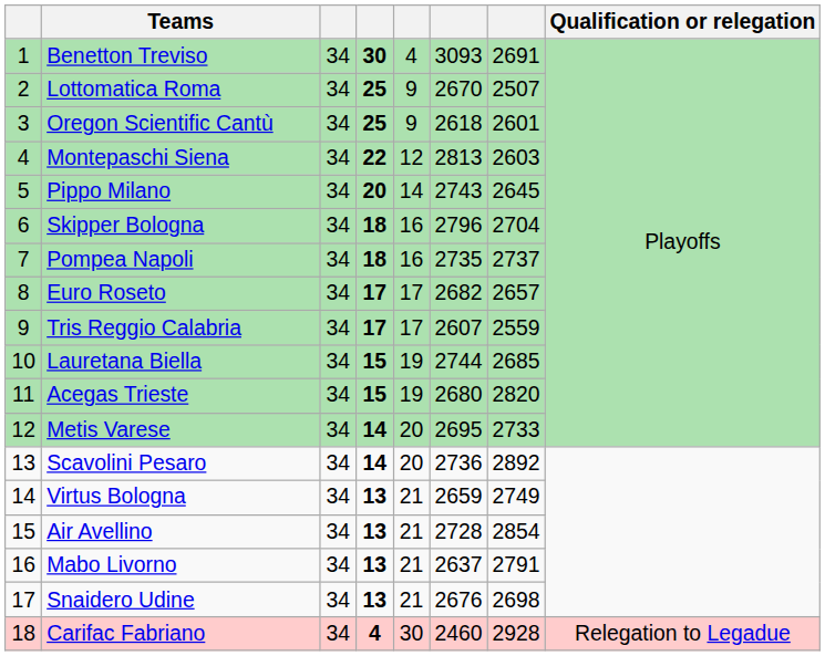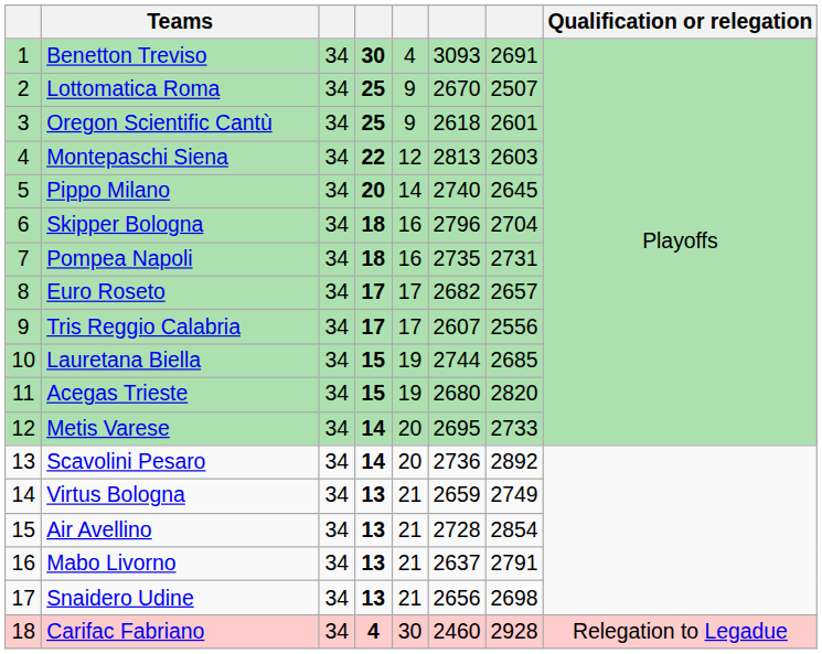Pippo Milano | column 6: 2743 -> 2740
Pompea Napoli | column 7: 2737 -> 2731
Tris Reggio Calabria | column 7: 2559 -> 2556
Snaidero Udine | column 6: 2676 -> 2656
